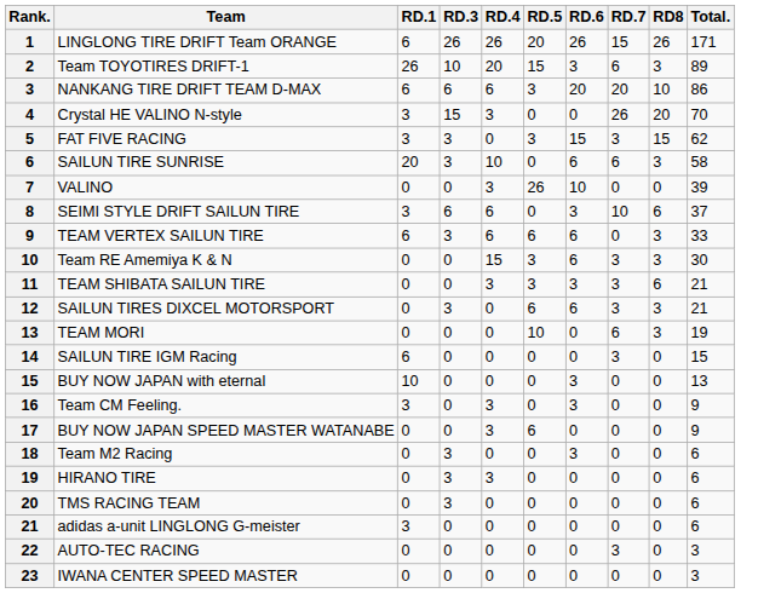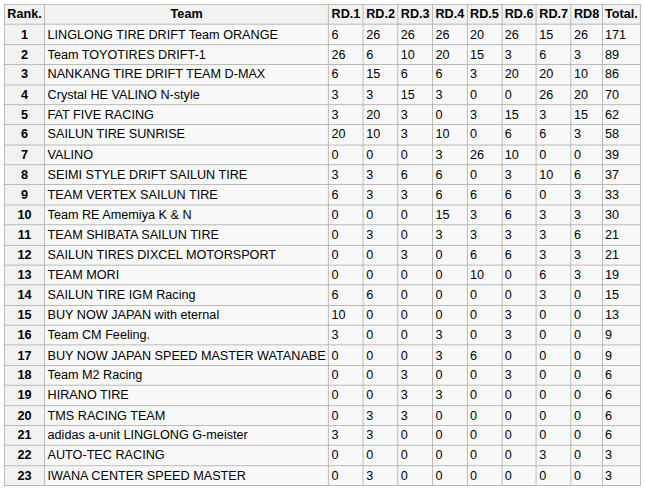+ column: RD.2 | 26 | 6 | 15 | 3 | 20 | 10 | 0 | 3 | 3 | 0 | 3 | 0 | 0 | 6 | 0 | 0 | 0 | 0 | 0 | 3 | 3 | 0 | 3
